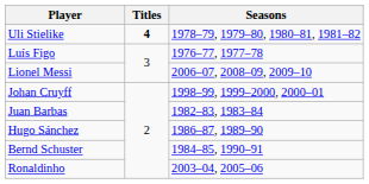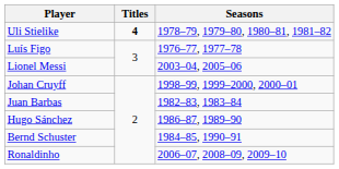Lionel Messi | Seasons: 2006–07, 2008–09, 2009–10 -> 2003–04, 2005–06
Ronaldinho | Seasons: 2003–04, 2005–06 -> 2006–07, 2008–09, 2009–10
